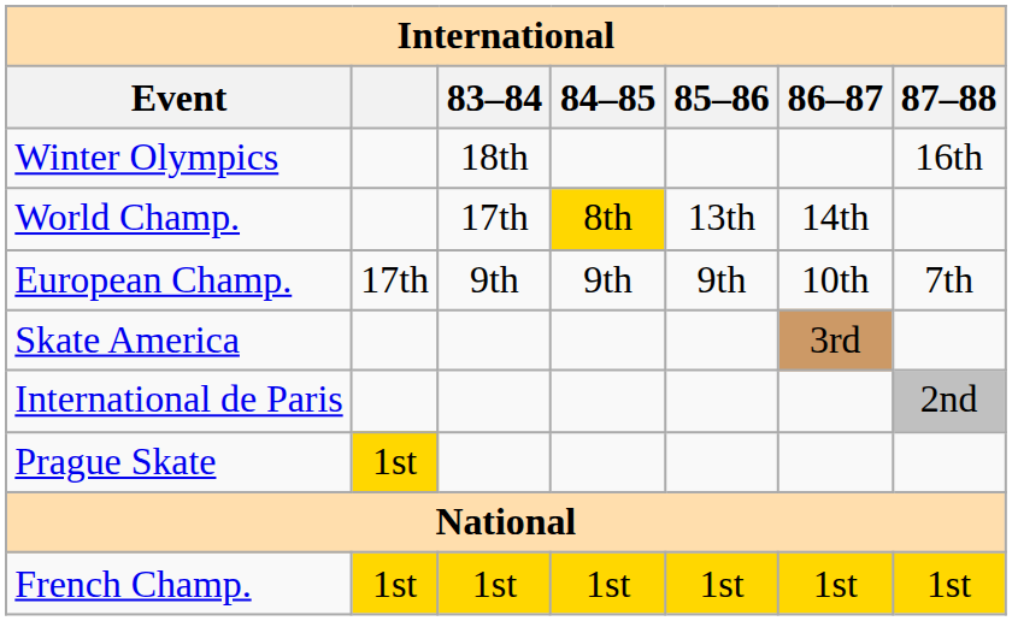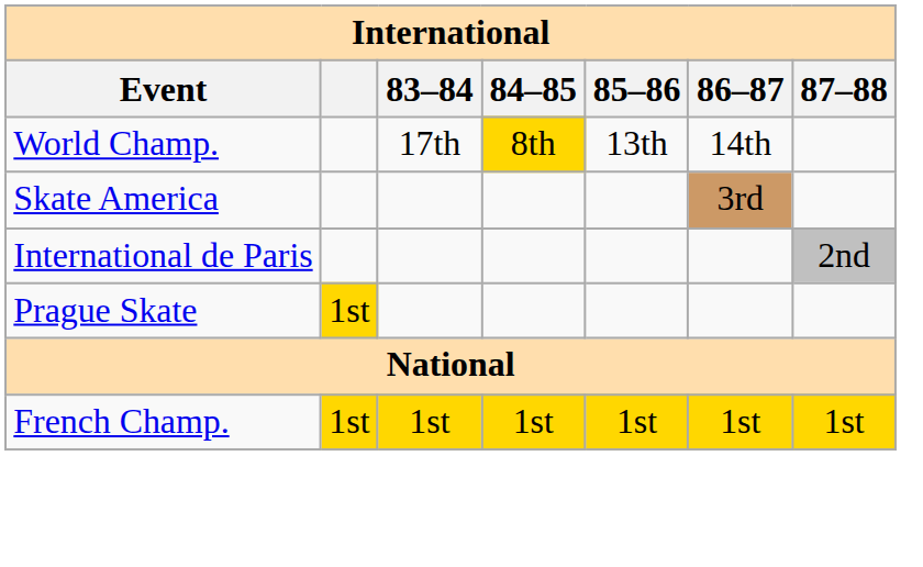- row: Winter Olympics | 18th | 16th
- row: European Champ. | 17th | 9th | 9th | 9th | 10th | 7th
